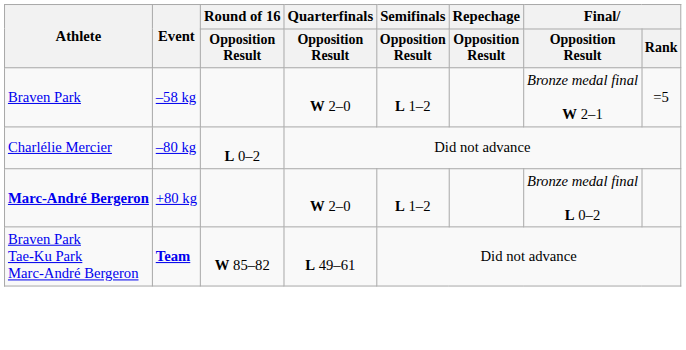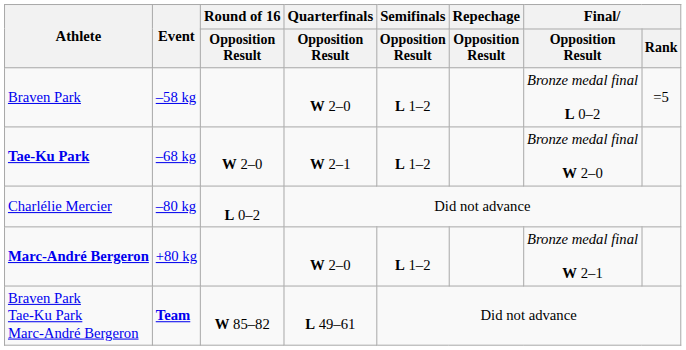Braven Park | Final / Opposition Result: Bronze medal final W 2–1 -> Bronze medal final L 0–2
+ row: Tae-Ku Park | –68 kg | W 2–0 | W 2–1 | L 1–2 | Bronze medal final W 2–0
Marc-André Bergeron | Final / Opposition Result: Bronze medal final L 0–2 -> Bronze medal final W 2–1
